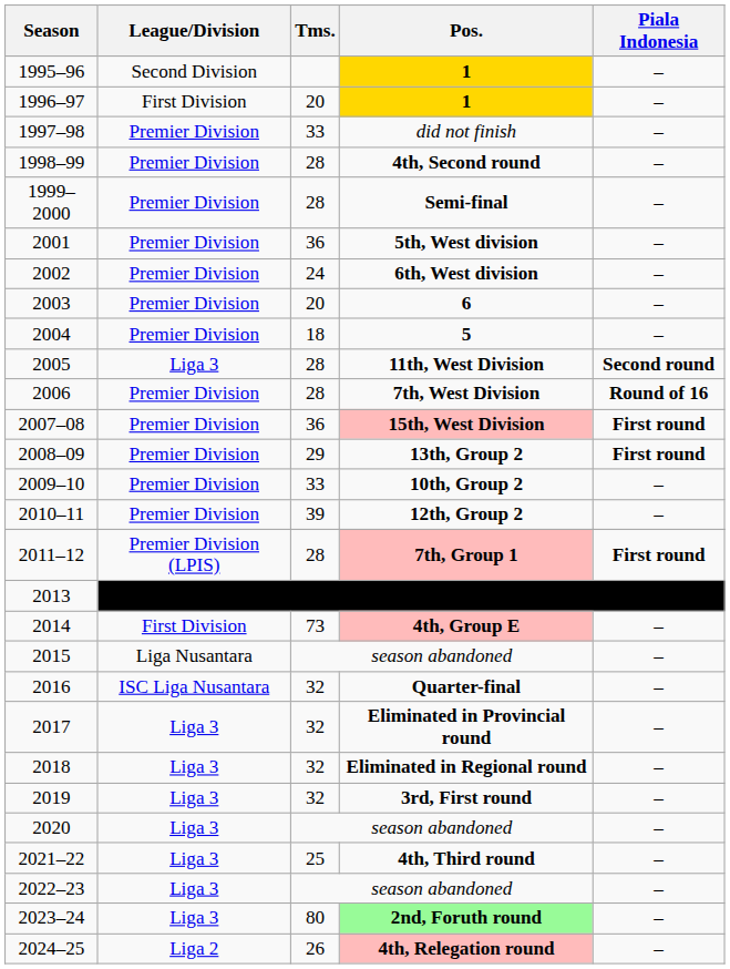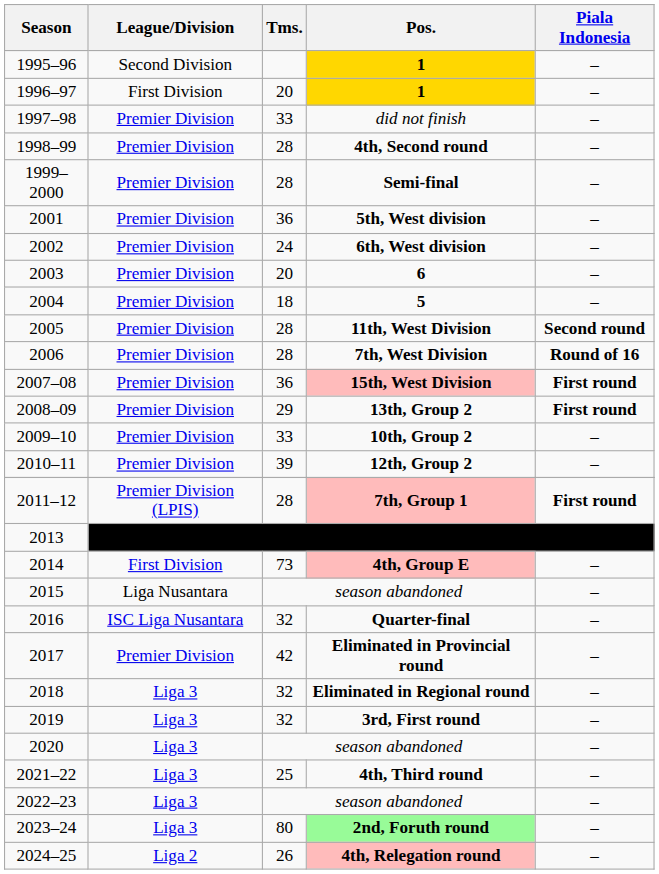2005 | League/Division: Liga 3 -> Premier Division
2017 | League/Division: Liga 3 -> Premier Division
2017 | Tms.: 32 -> 42
